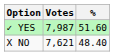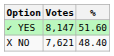✓ YES | Votes: 7,987 -> 8,147
